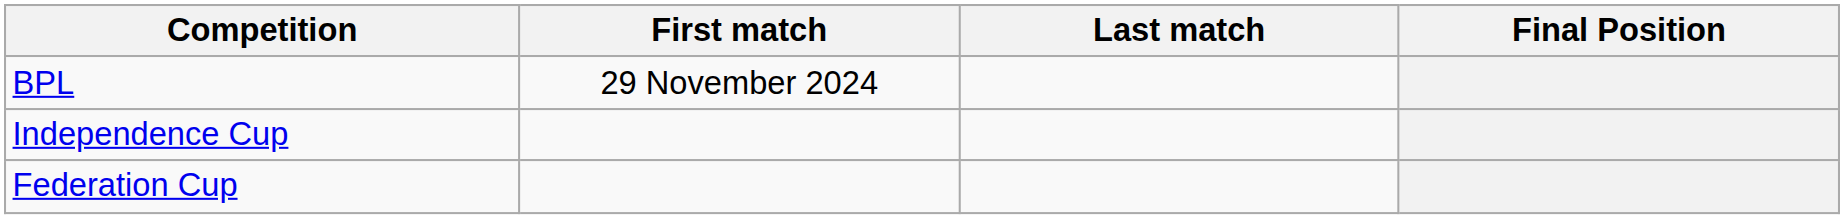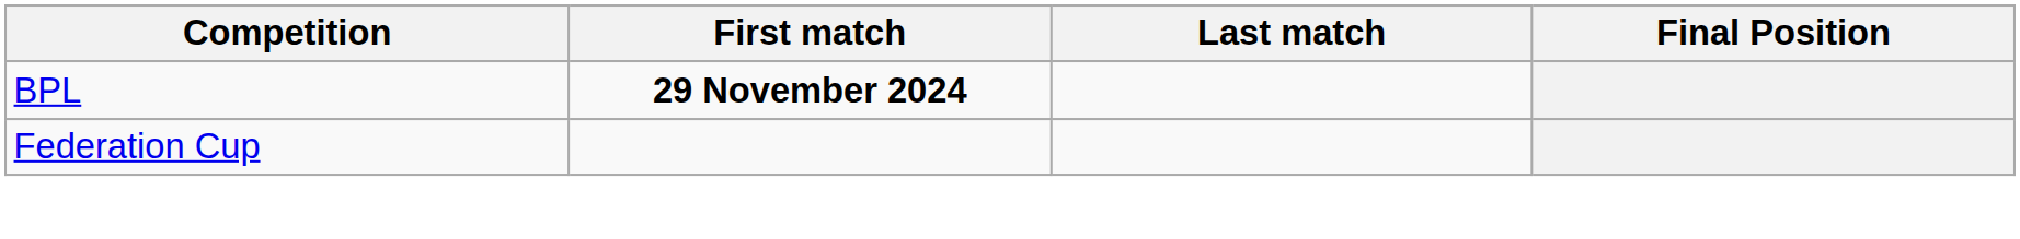BPL | First match: normal -> bold
- row: Independence Cup
